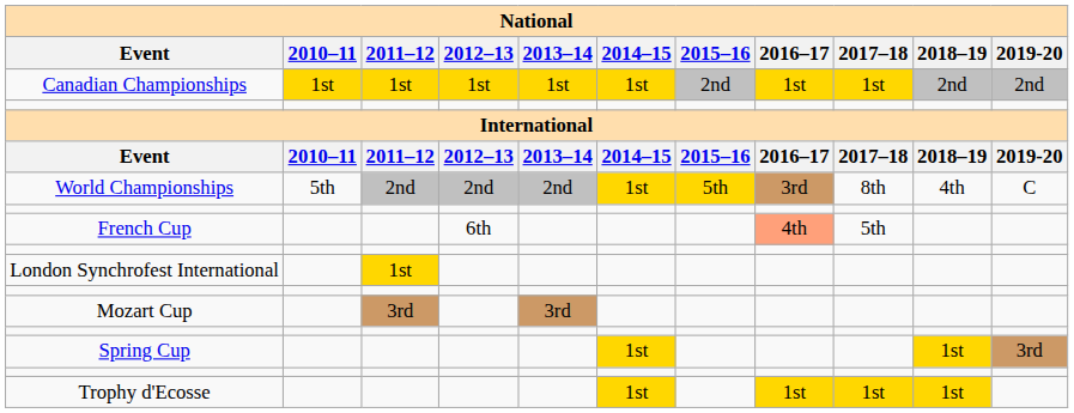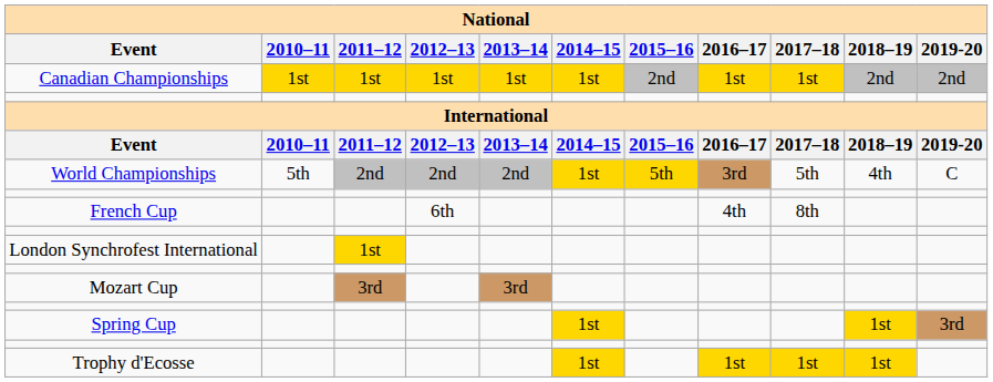World Championships | 2017–18: 8th -> 5th
French Cup | 2016–17: lightsalmon background -> no background
French Cup | 2017–18: 5th -> 8th
